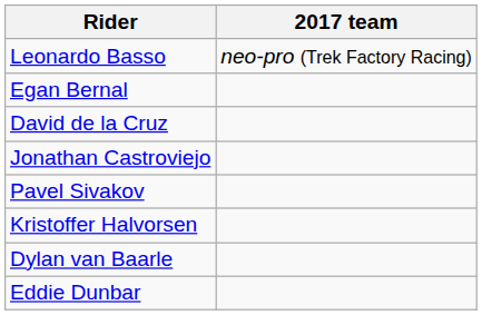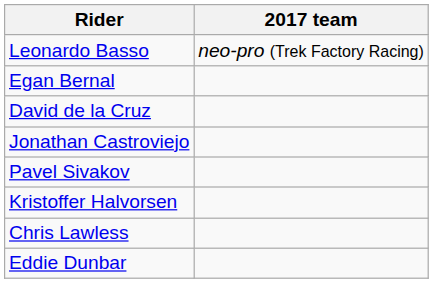+ row: Chris Lawless
- row: Dylan van Baarle
